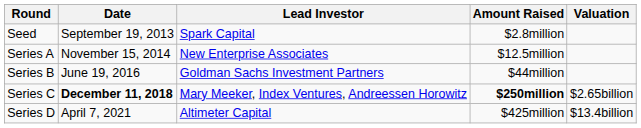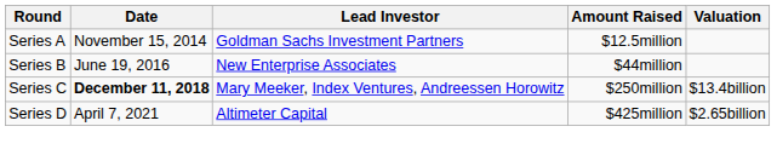- row: Seed | September 19, 2013 | Spark Capital | $2.8million
Series A | Lead Investor: New Enterprise Associates -> Goldman Sachs Investment Partners
Series B | Lead Investor: Goldman Sachs Investment Partners -> New Enterprise Associates
Series C | Amount Raised: bold -> normal
Series C | Valuation: $2.65billion -> $13.4billion
Series D | Valuation: $13.4billion -> $2.65billion
